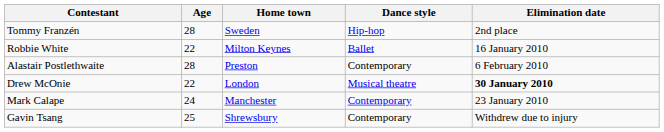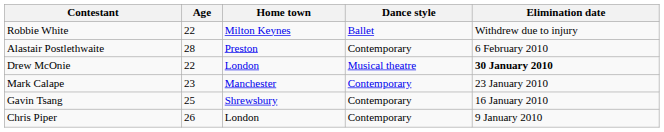- row: Tommy Franzén | 28 | Sweden | Hip-hop | 2nd place
Robbie White | Elimination date: 16 January 2010 -> Withdrew due to injury
Mark Calape | Age: 24 -> 23
Gavin Tsang | Elimination date: Withdrew due to injury -> 16 January 2010
+ row: Chris Piper | 26 | London | Contemporary | 9 January 2010
